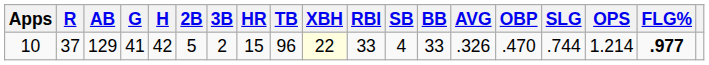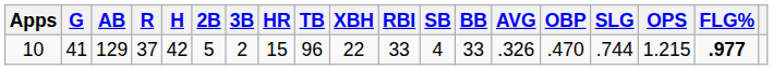columns swapped: G <-> R
10 | XBH: lightyellow background -> no background
10 | OPS: 1.214 -> 1.215
